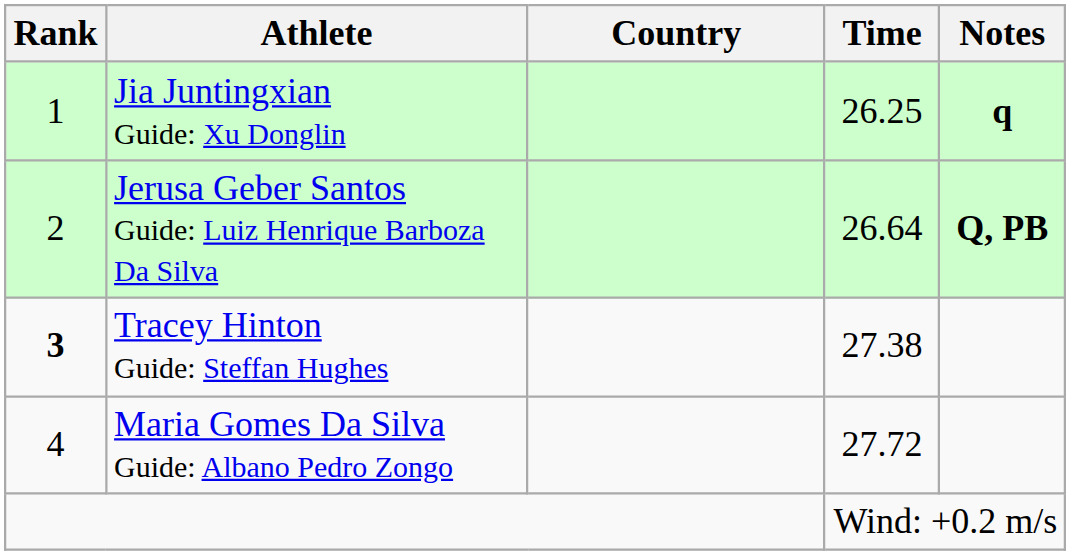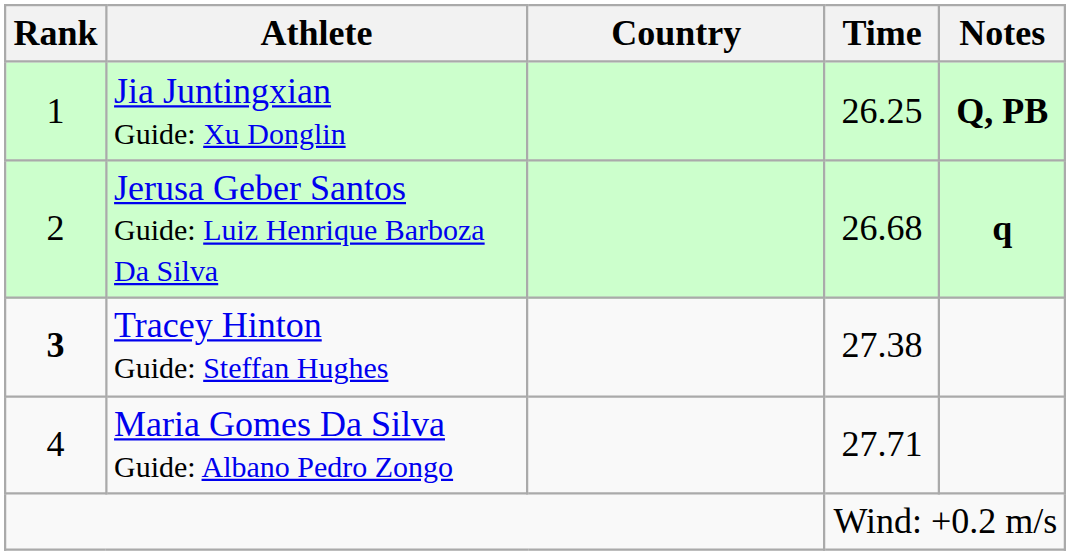Jia Juntingxian Guide: Xu Donglin | Notes: q -> Q, PB
Jerusa Geber Santos Guide: Luiz Henrique Barboza Da Silva | Time: 26.64 -> 26.68
Jerusa Geber Santos Guide: Luiz Henrique Barboza Da Silva | Notes: Q, PB -> q
Maria Gomes Da Silva Guide: Albano Pedro Zongo | Time: 27.72 -> 27.71
